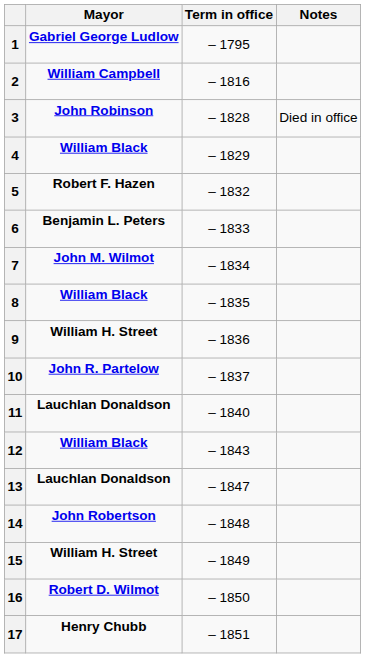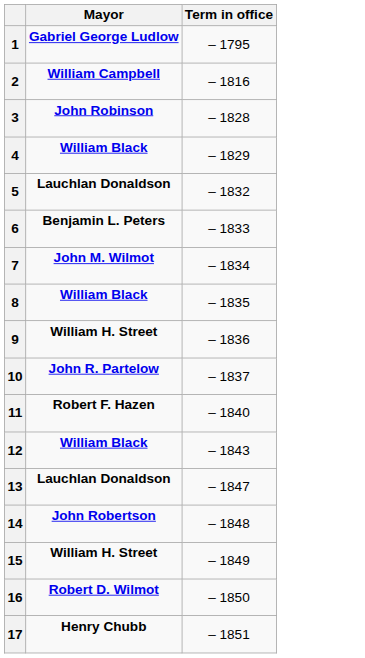- column: Notes | Died in office
5 | Mayor: Robert F. Hazen -> Lauchlan Donaldson
11 | Mayor: Lauchlan Donaldson -> Robert F. Hazen
